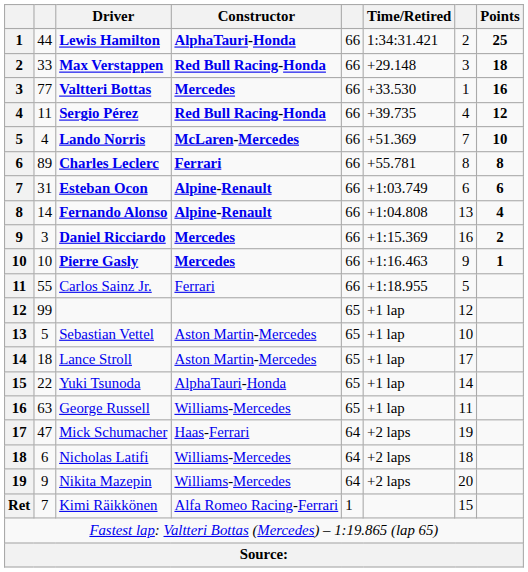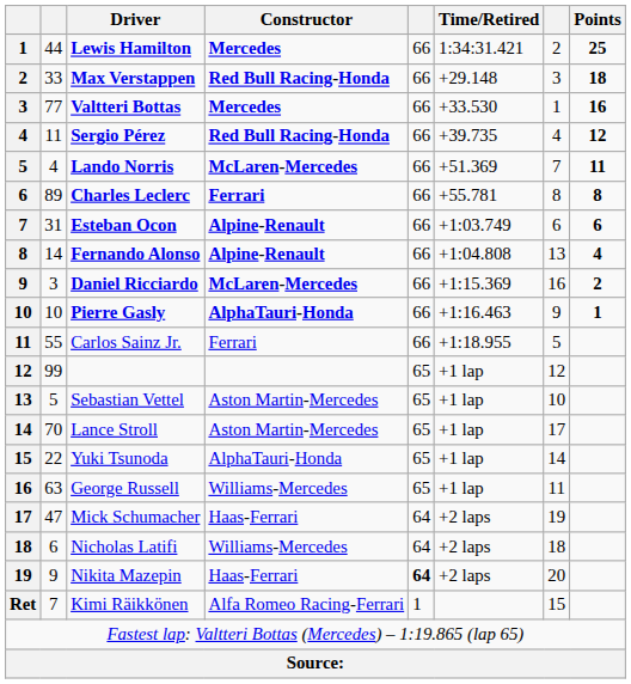Lewis Hamilton | Constructor: AlphaTauri-Honda -> Mercedes
Lando Norris | Points: 10 -> 11
Daniel Ricciardo | Constructor: Mercedes -> McLaren-Mercedes
Pierre Gasly | Constructor: Mercedes -> AlphaTauri-Honda
Lance Stroll | column 2: 18 -> 70
Nikita Mazepin | Constructor: Williams-Mercedes -> Haas-Ferrari
Nikita Mazepin | column 5: normal -> bold
